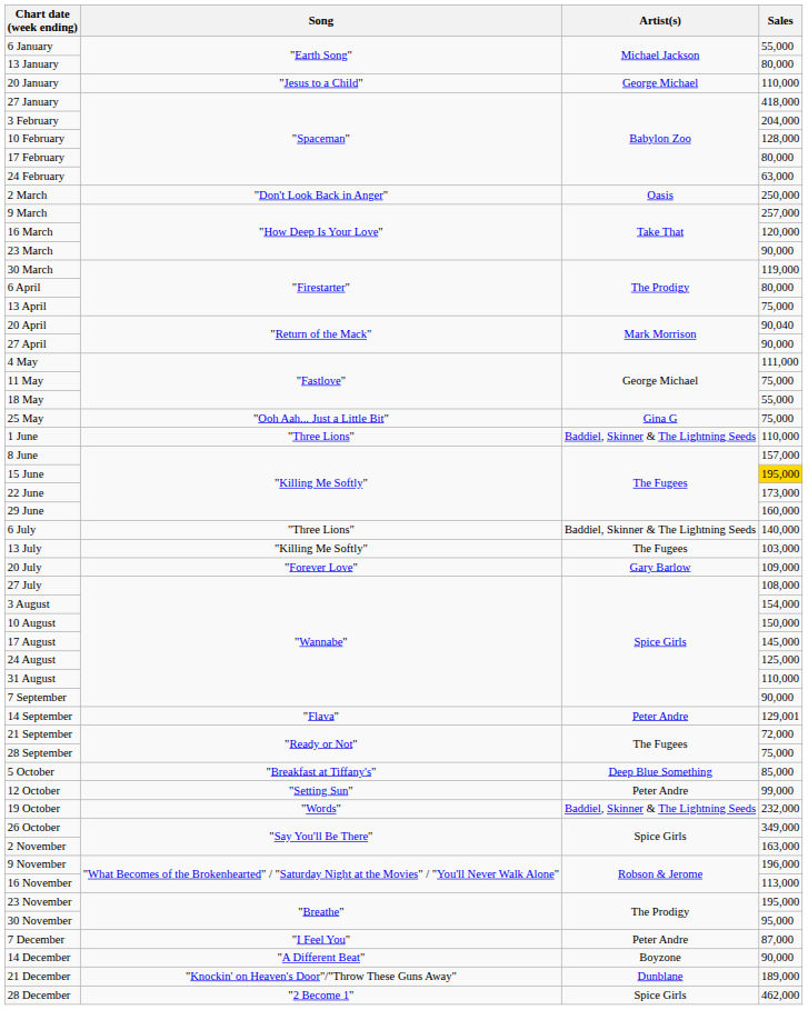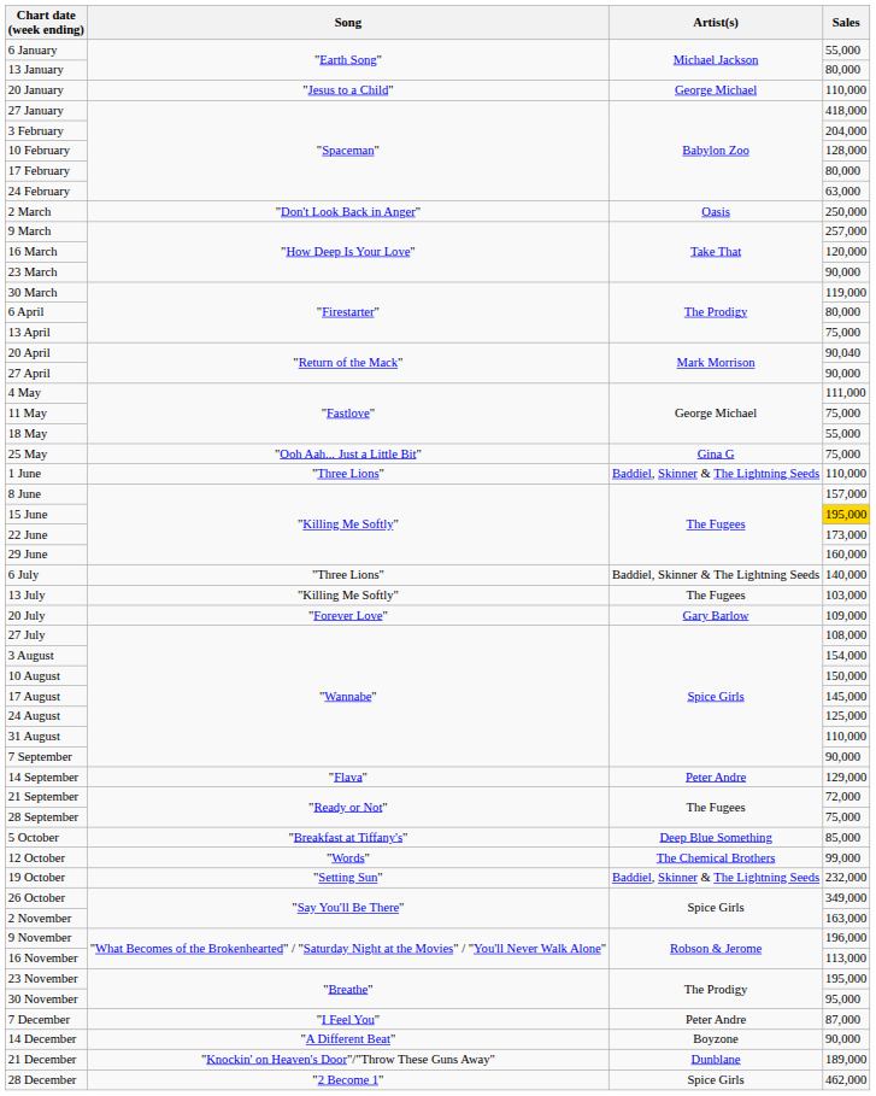14 September | Sales: 129,001 -> 129,000
12 October | Song: "Setting Sun" -> "Words"
12 October | Artist(s): Peter Andre -> The Chemical Brothers
19 October | Song: "Words" -> "Setting Sun"
